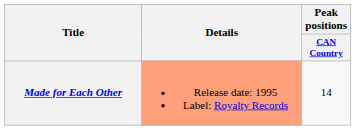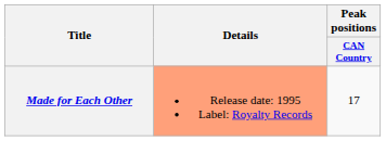Made for Each Other | Peak positions / CAN Country: 14 -> 17
